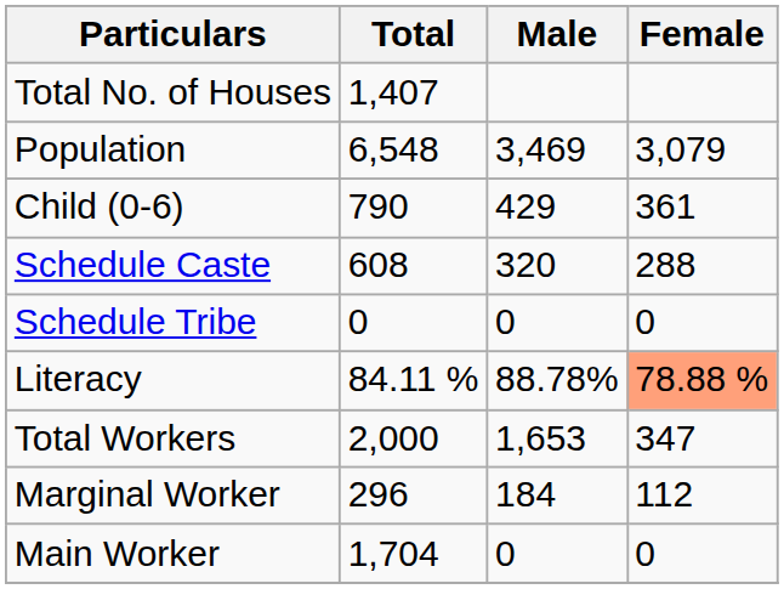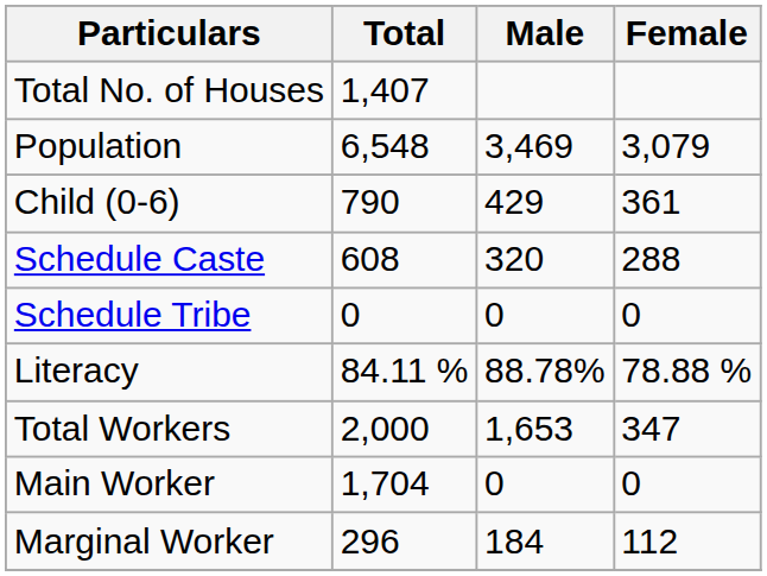Literacy | Female: lightsalmon background -> no background
rows swapped: Main Worker <-> Marginal Worker
